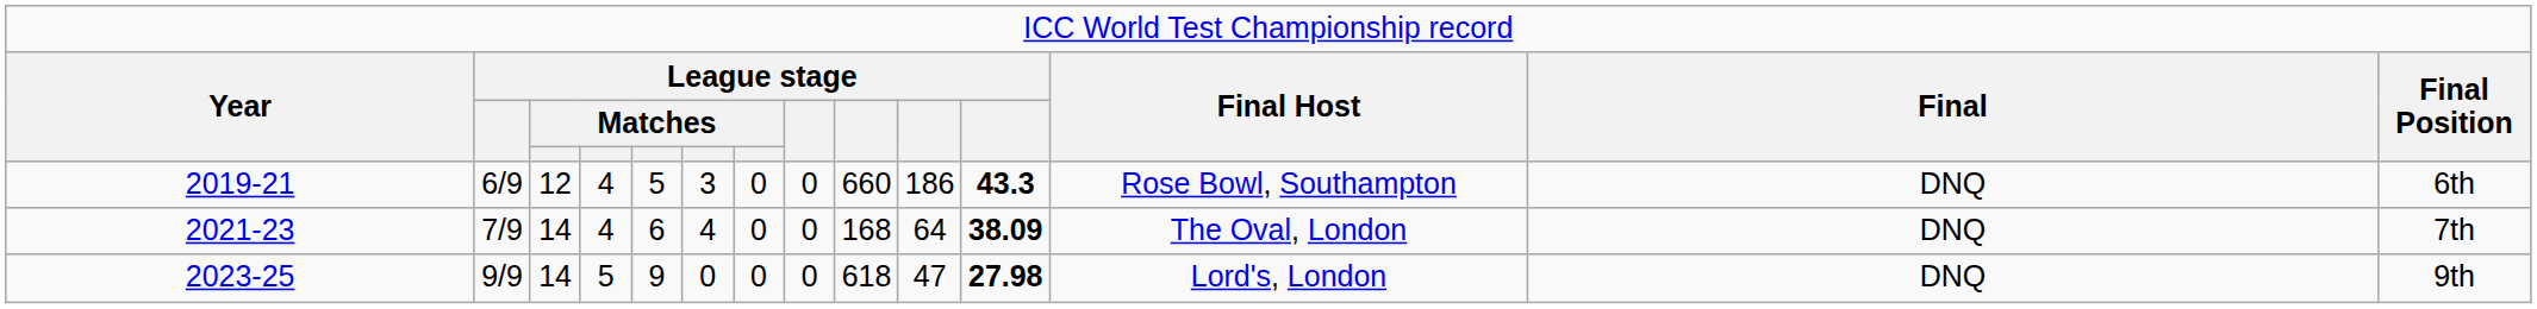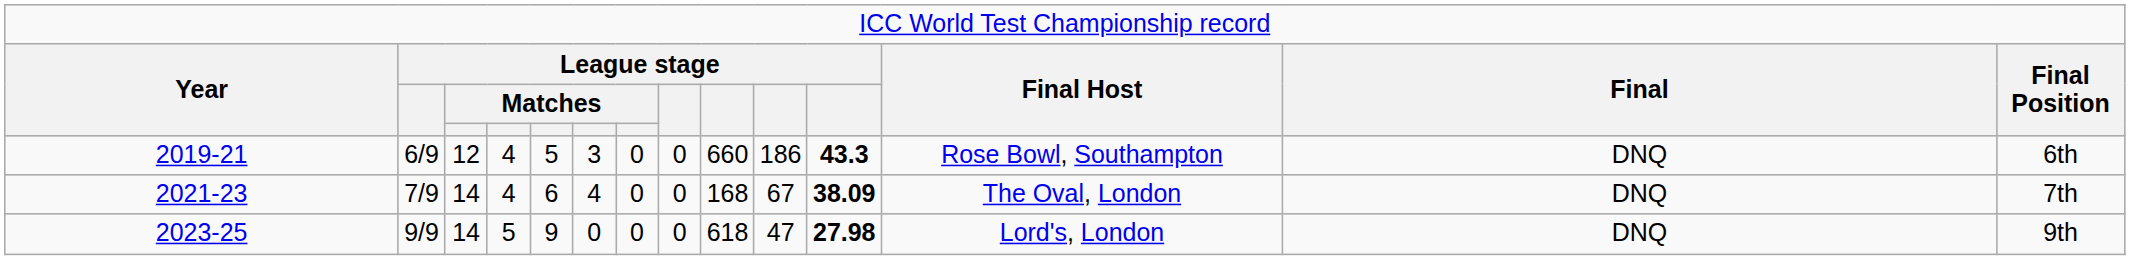2021-23 | column 10: 64 -> 67
